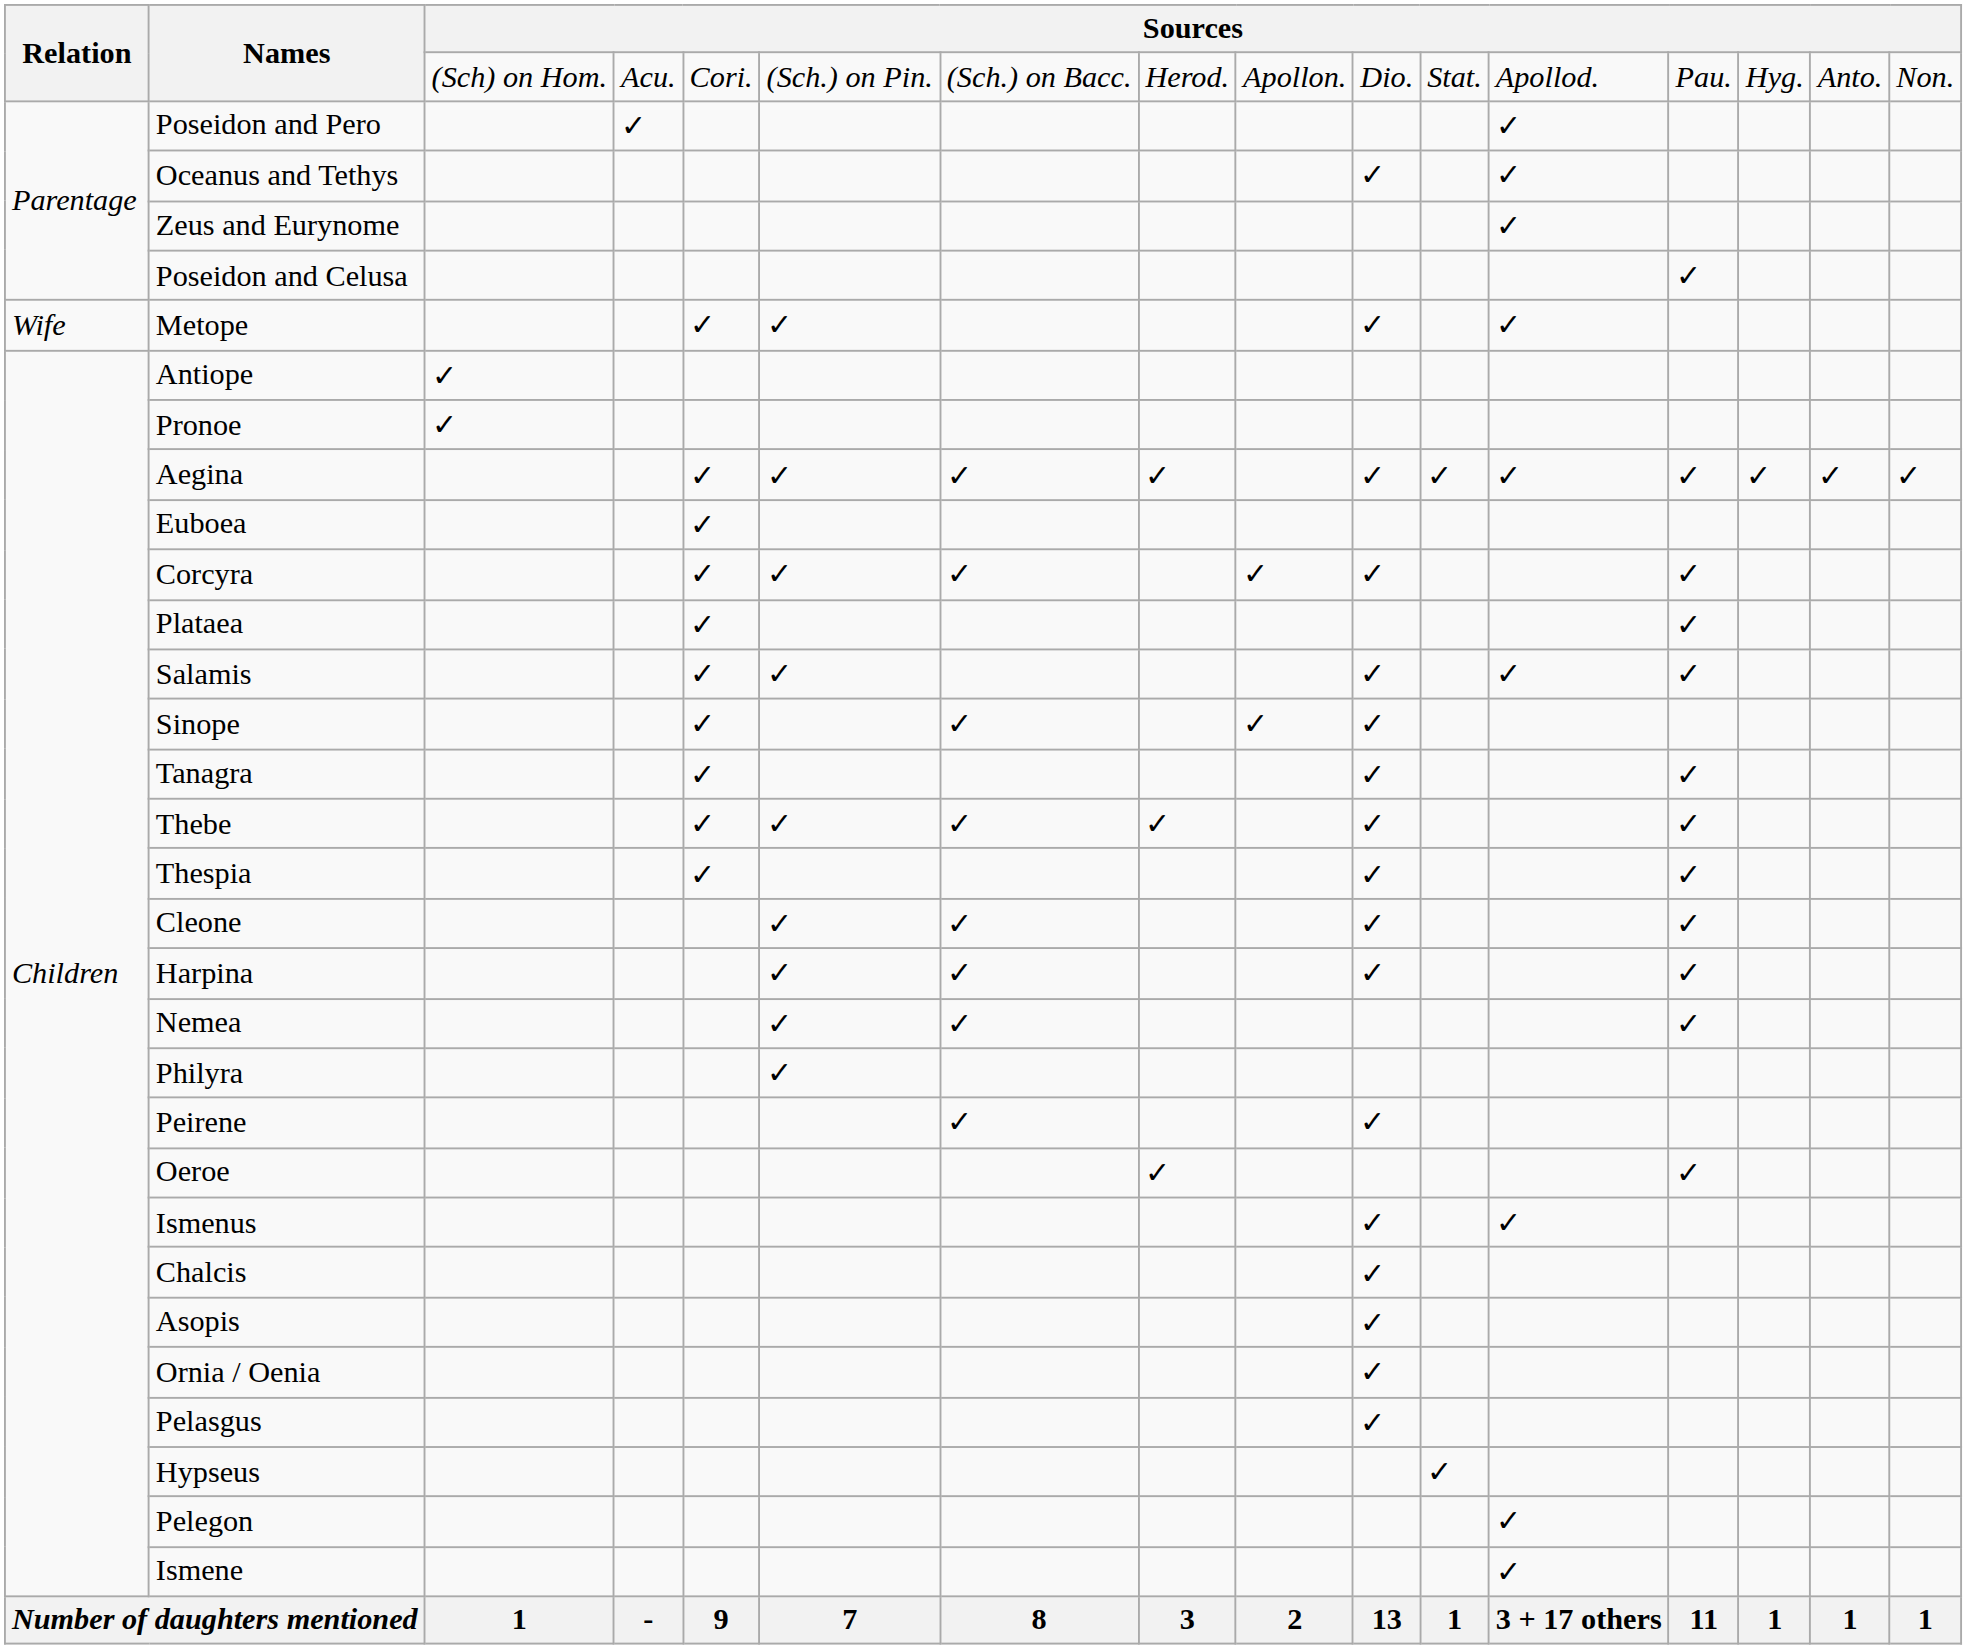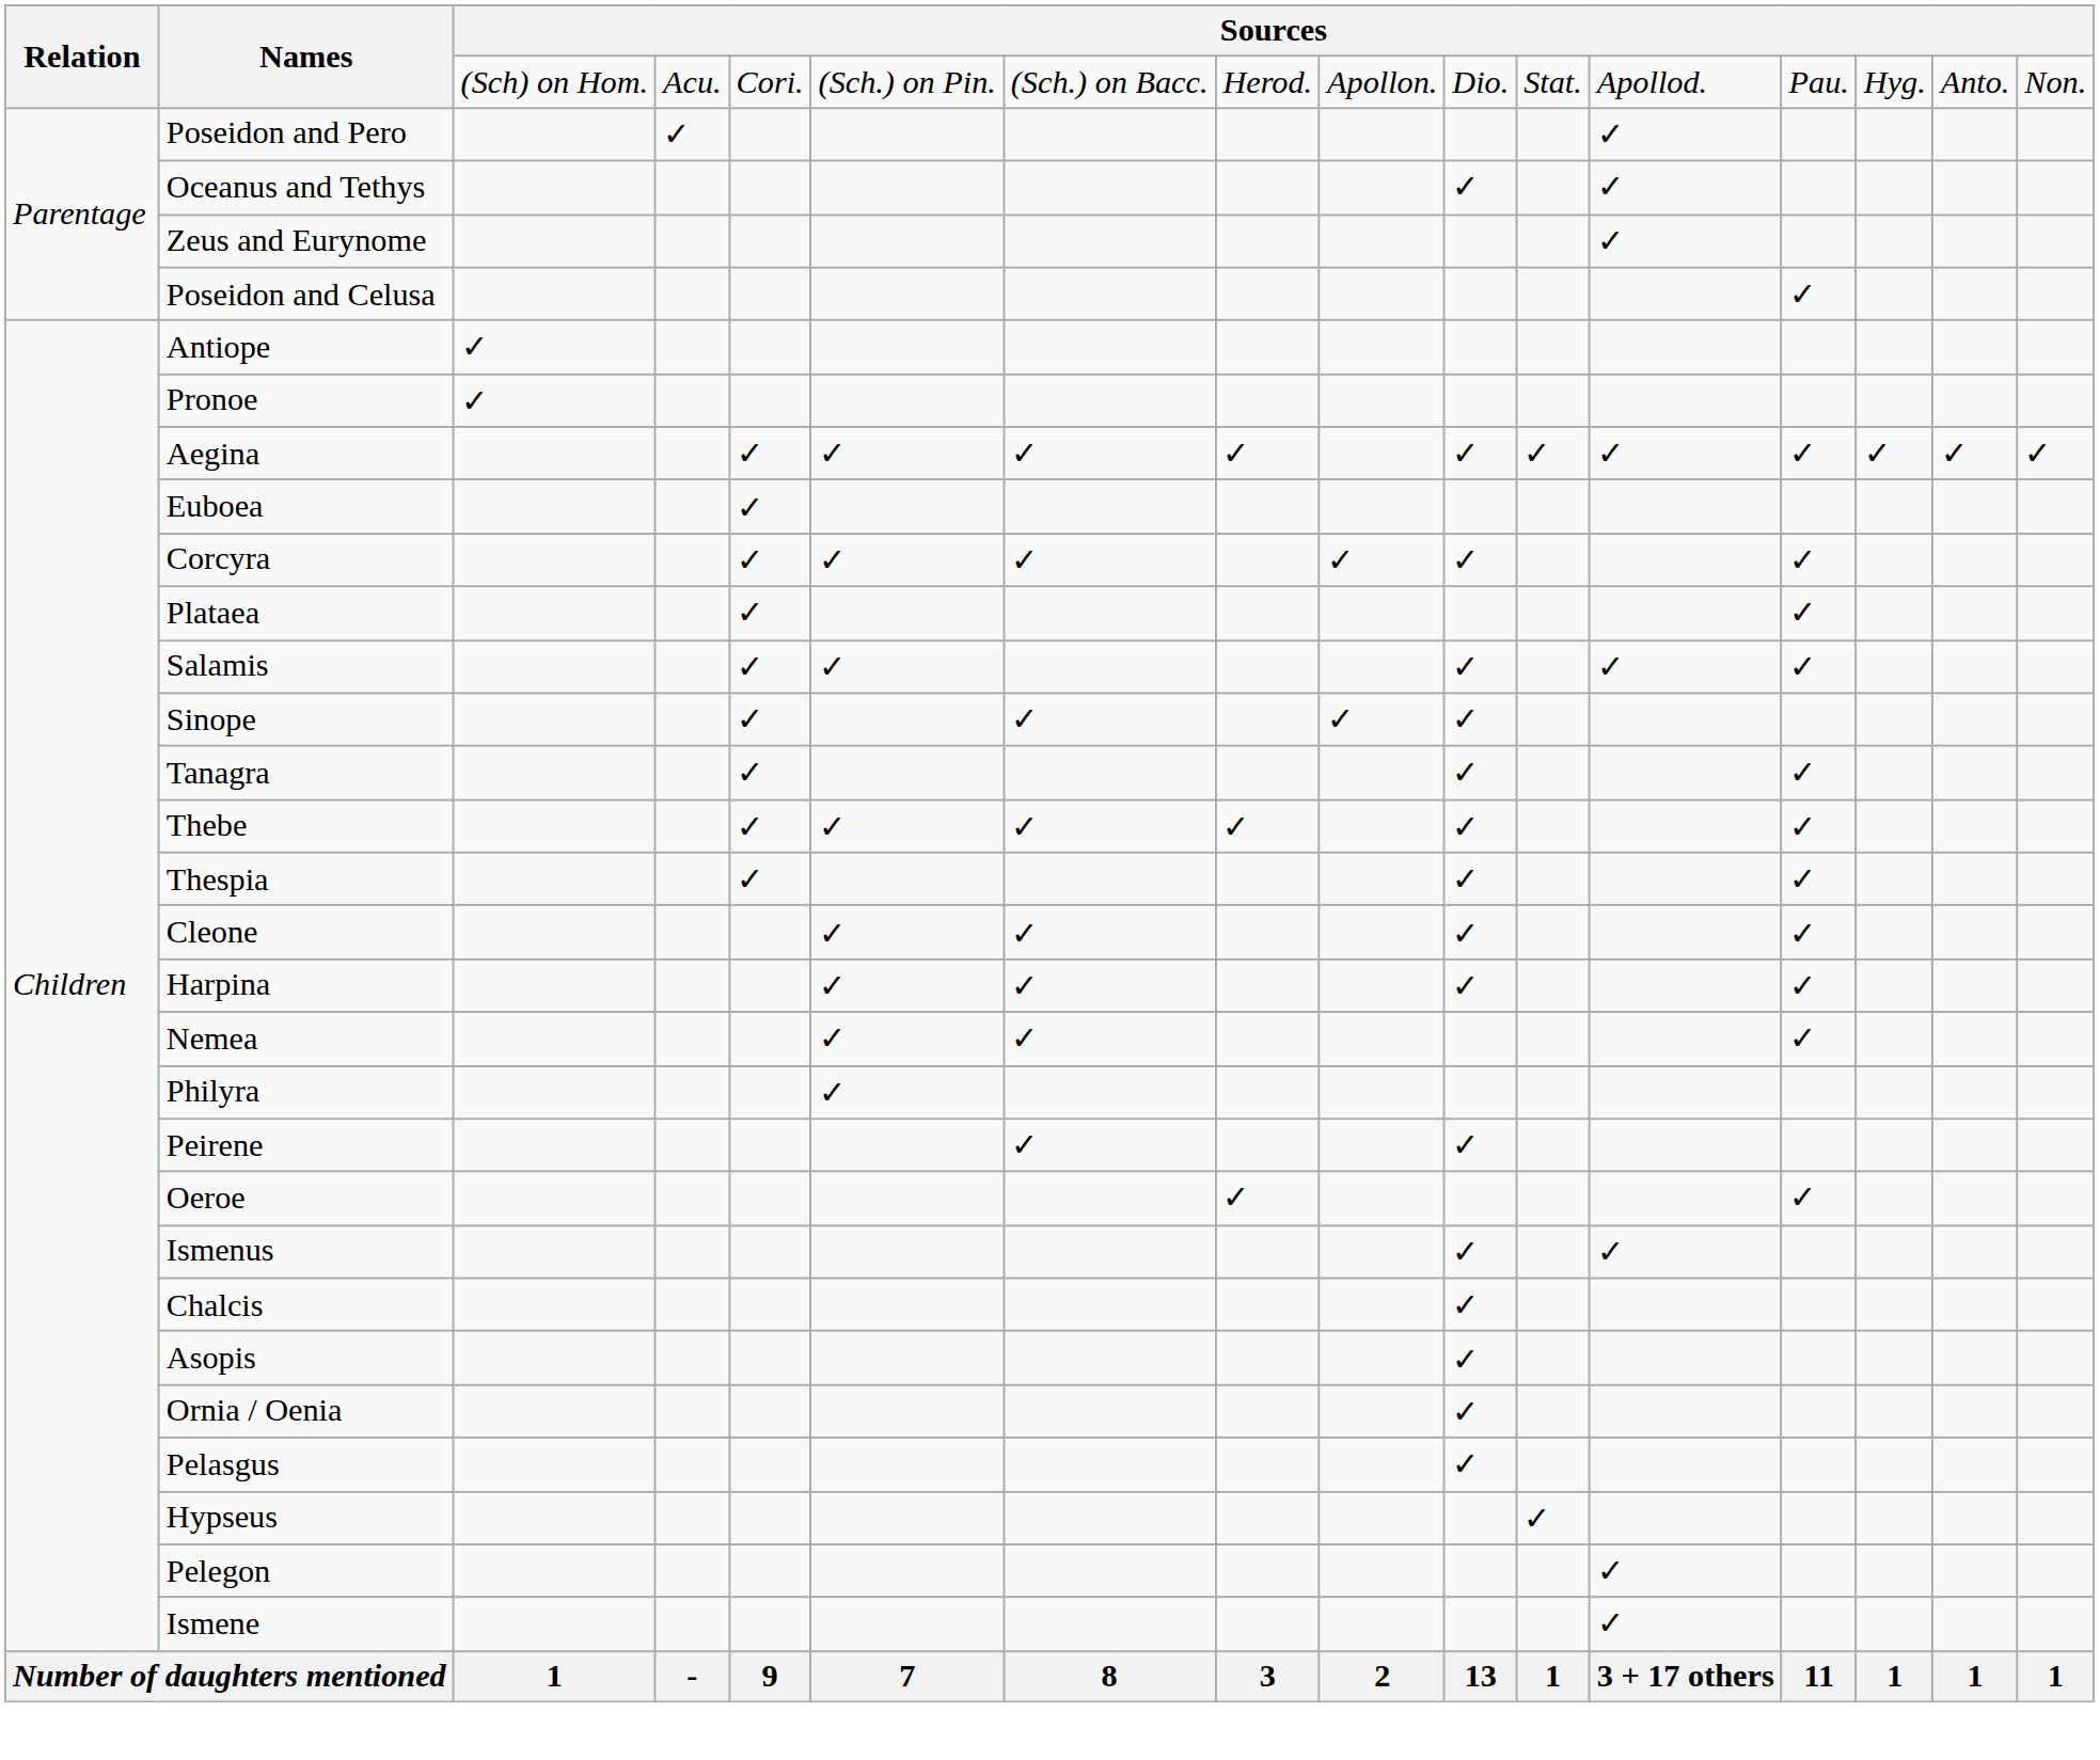- row: Wife | Metope | ✓ | ✓ | ✓ | ✓
